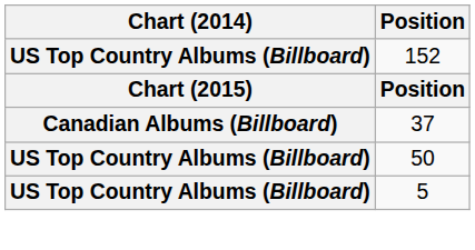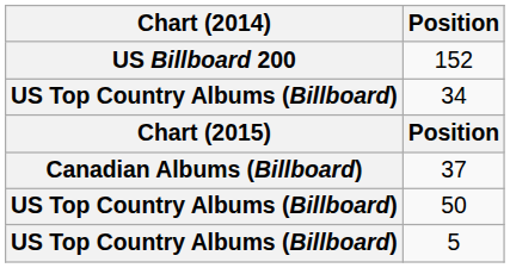152 | Chart (2014): US Top Country Albums (Billboard) -> US Billboard 200
+ row: US Top Country Albums (Billboard) | 34
